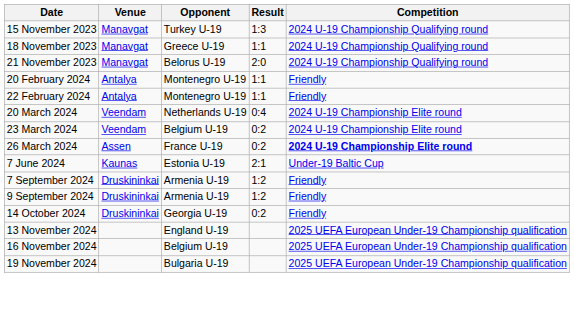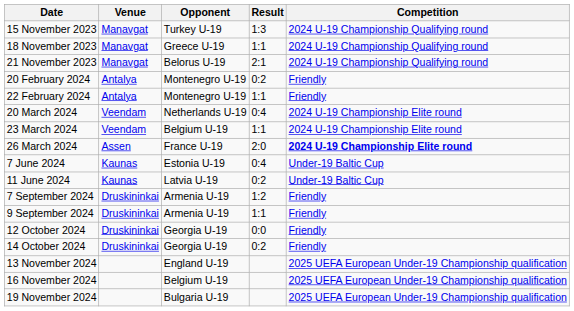21 November 2023 | Result: 2:0 -> 2:1
20 February 2024 | Result: 1:1 -> 0:2
23 March 2024 | Result: 0:2 -> 1:1
26 March 2024 | Result: 0:2 -> 2:0
7 June 2024 | Result: 2:1 -> 0:4
+ row: 11 June 2024 | Kaunas | Latvia U-19 | 0:2 | Under-19 Baltic Cup
9 September 2024 | Result: 1:2 -> 1:1
+ row: 12 October 2024 | Druskininkai | Georgia U-19 | 0:0 | Friendly
